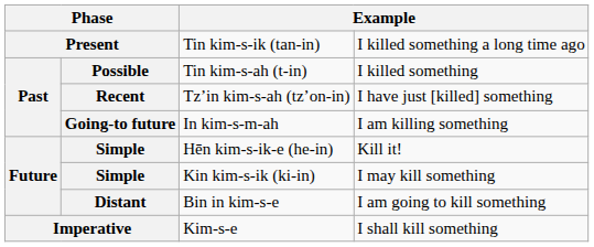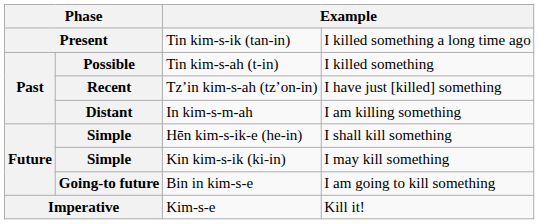In kim-s-m-ah | column 2: Going-to future -> Distant
Hēn kim-s-ik-e (he-in) | column 4: Kill it! -> I shall kill something
Bin in kim-s-e | column 2: Distant -> Going-to future
Kim-s-e | column 4: I shall kill something -> Kill it!
